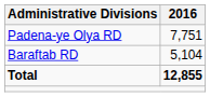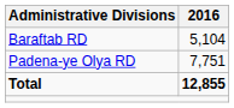rows swapped: Baraftab RD <-> Padena-ye Olya RD
